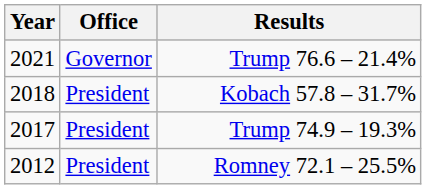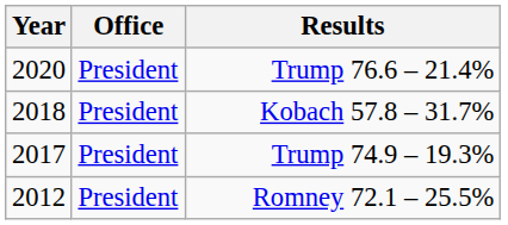Trump 76.6 – 21.4% | Year: 2021 -> 2020
Trump 76.6 – 21.4% | Office: Governor -> President
